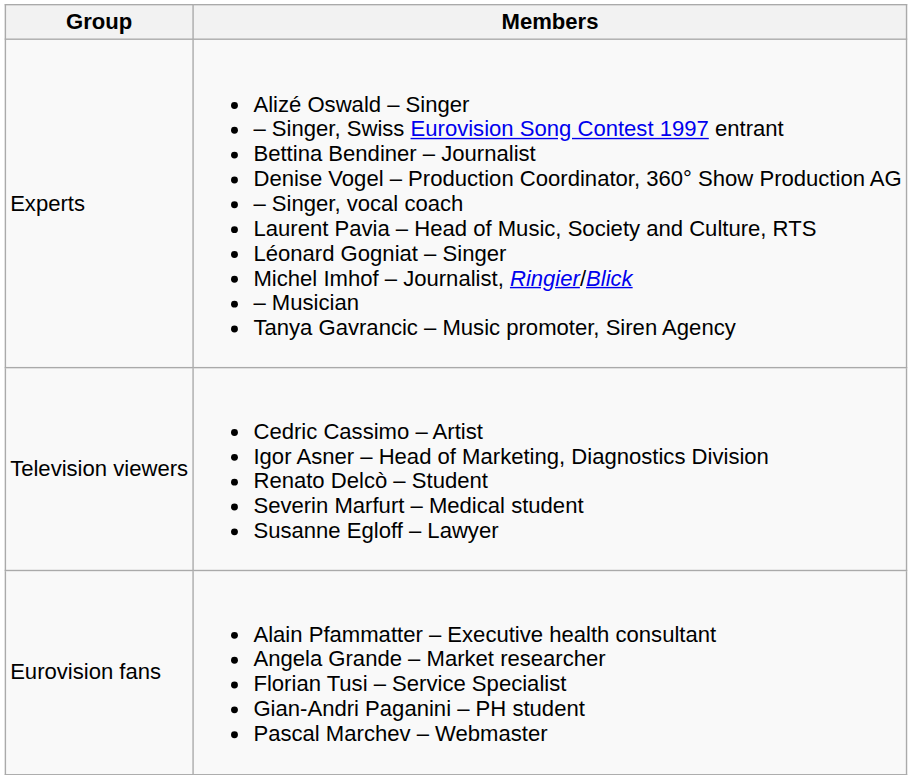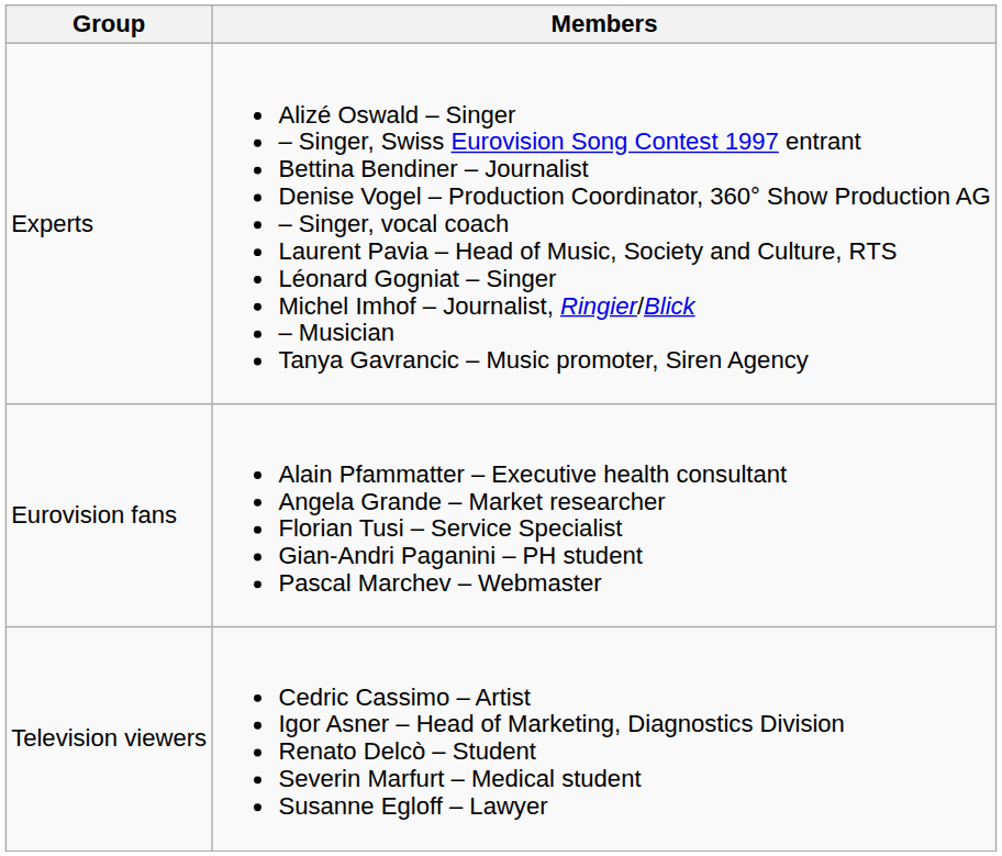rows swapped: Eurovision fans <-> Television viewers
